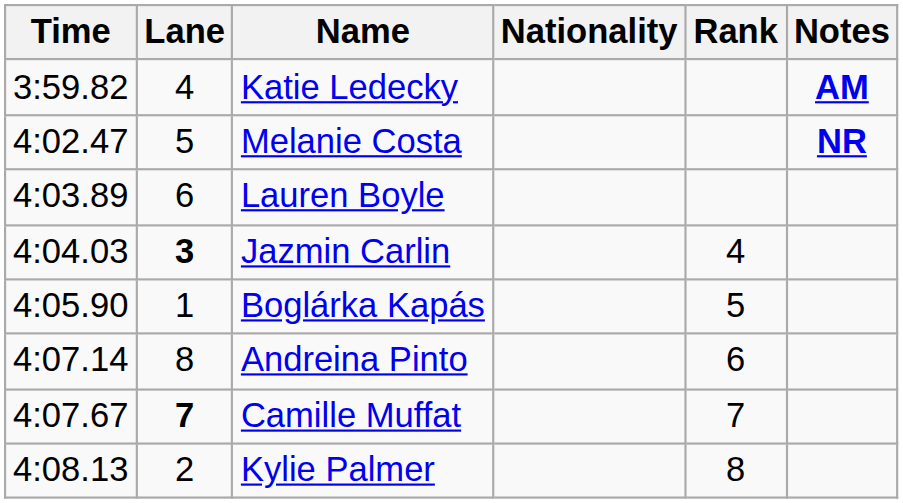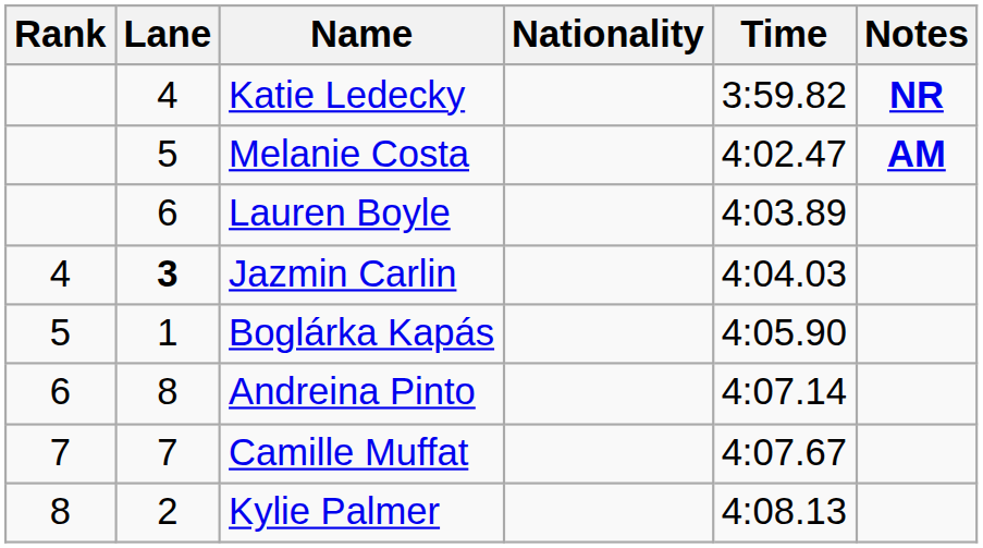columns swapped: Rank <-> Time
Katie Ledecky | Notes: AM -> NR
Melanie Costa | Notes: NR -> AM
Camille Muffat | Lane: bold -> normal
